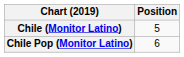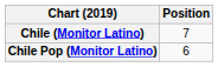Chile (Monitor Latino) | Position: 5 -> 7
